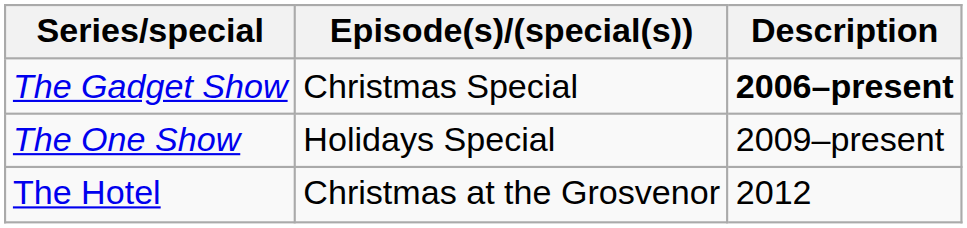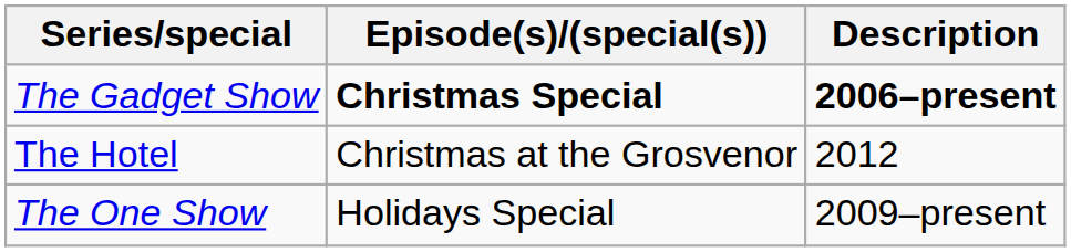The Gadget Show | Episode(s)/(special(s)): normal -> bold
rows swapped: The Hotel <-> The One Show
